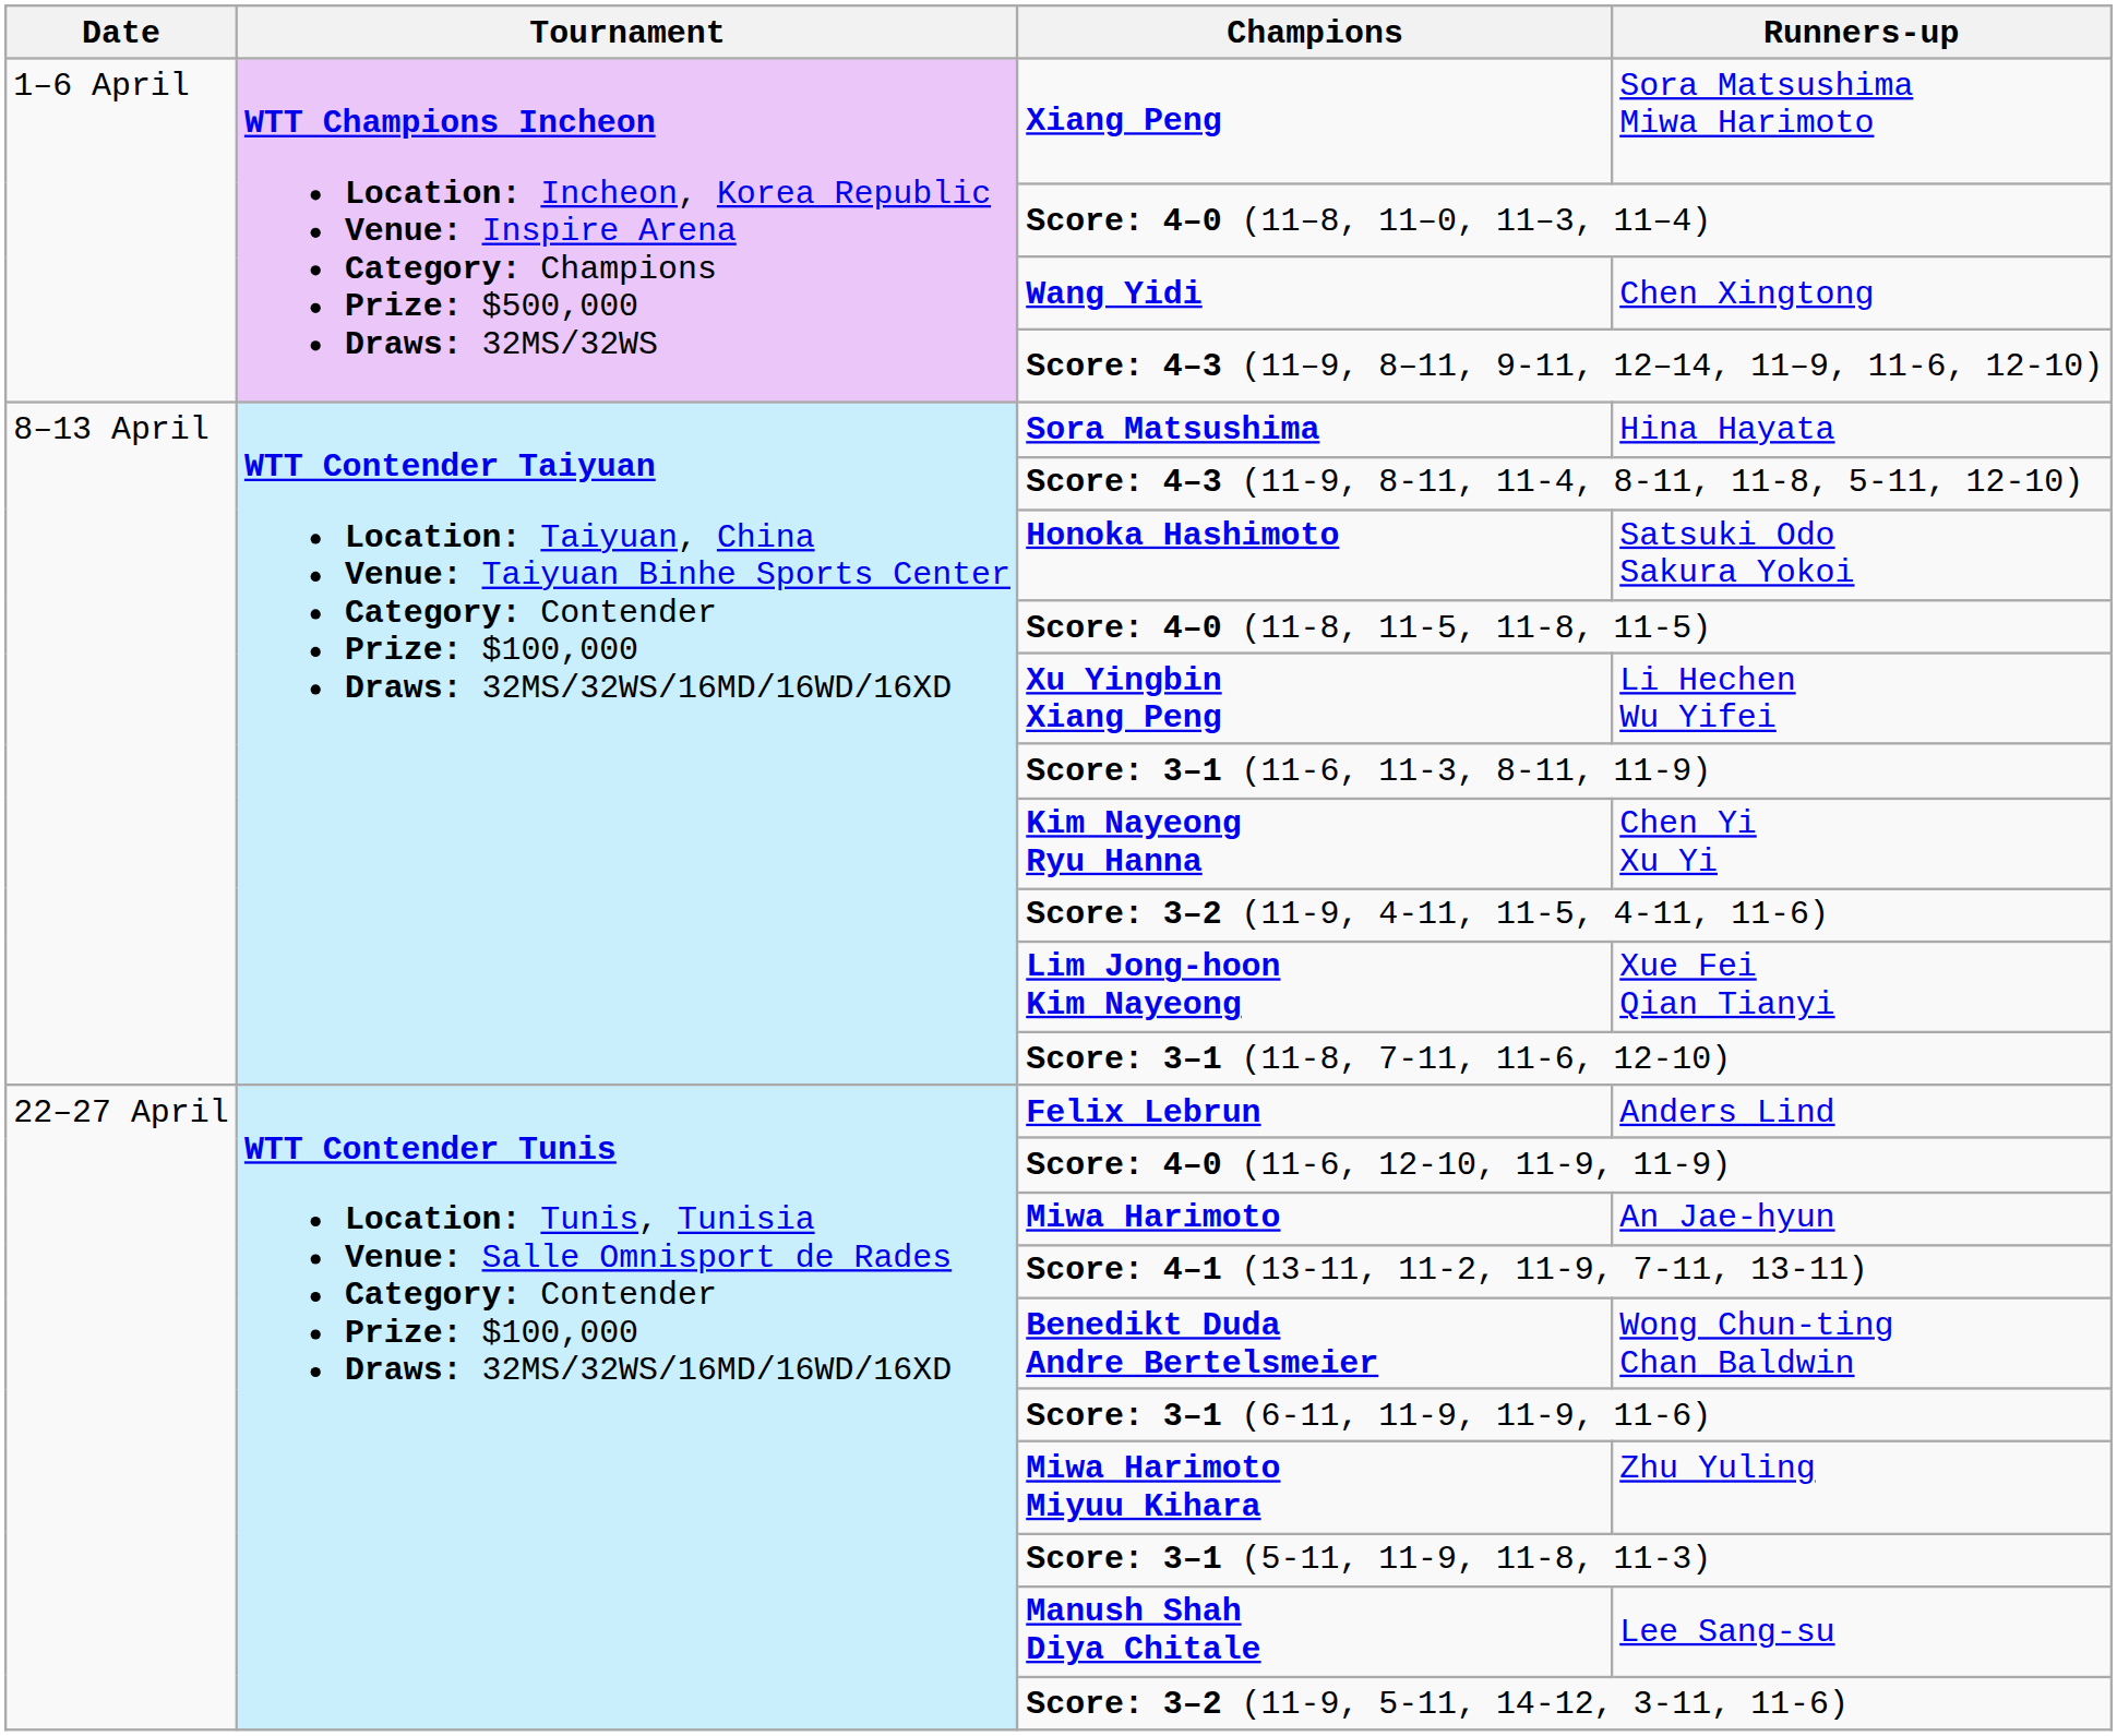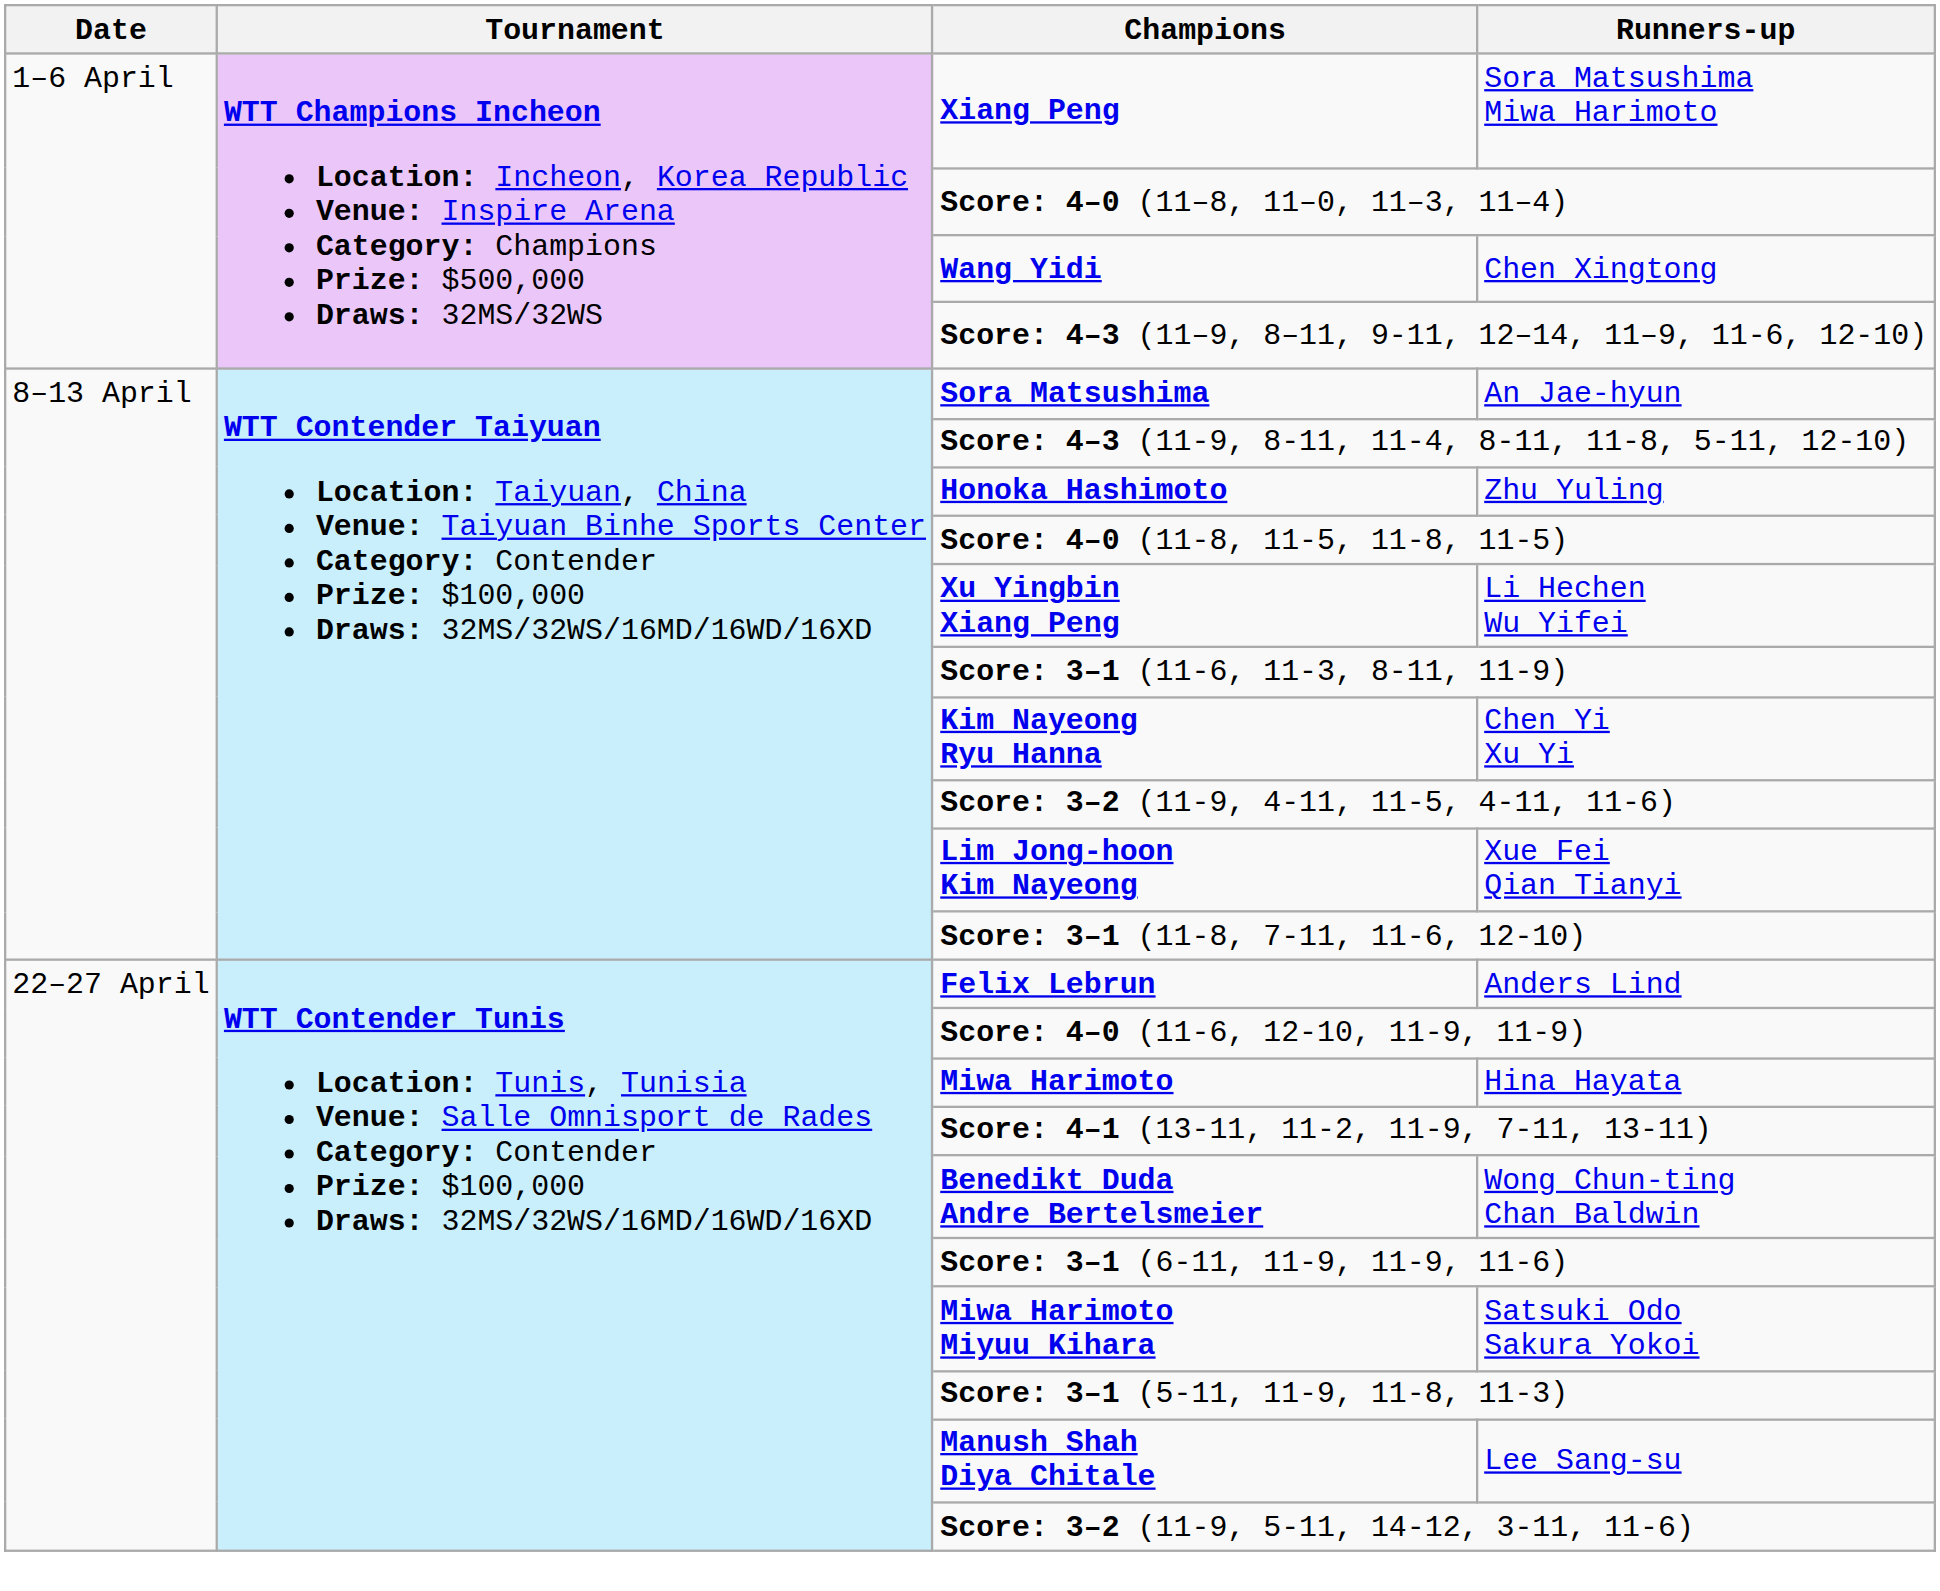Sora Matsushima | Runners-up: Hina Hayata -> An Jae-hyun
Honoka Hashimoto | Runners-up: Satsuki Odo Sakura Yokoi -> Zhu Yuling
Miwa Harimoto | Runners-up: An Jae-hyun -> Hina Hayata
Miwa Harimoto Miyuu Kihara | Runners-up: Zhu Yuling -> Satsuki Odo Sakura Yokoi
